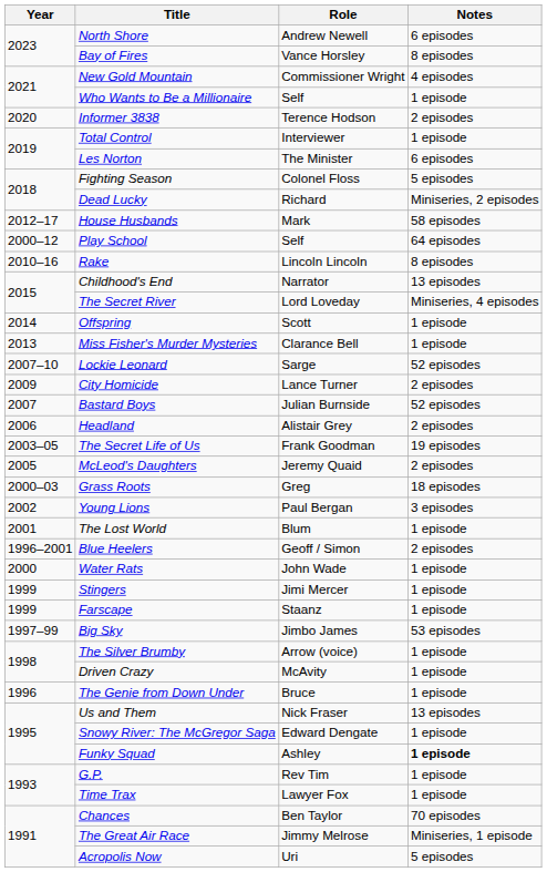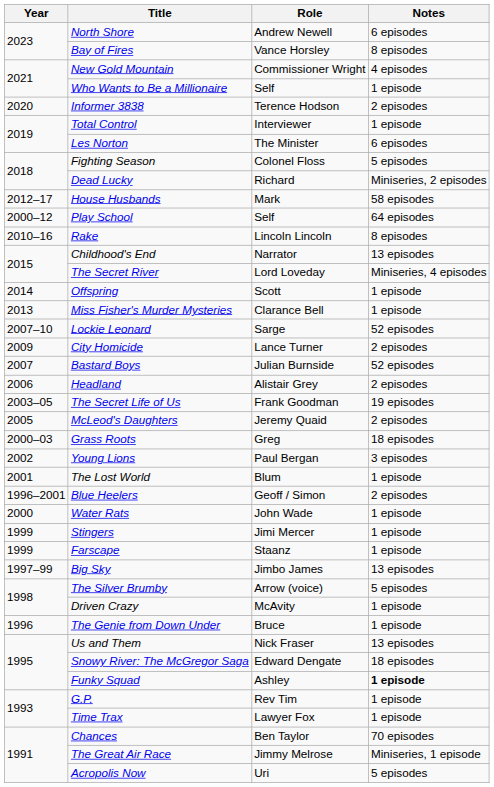Big Sky | Notes: 53 episodes -> 13 episodes
The Silver Brumby | Notes: 1 episode -> 5 episodes
Snowy River: The McGregor Saga | Notes: 1 episode -> 18 episodes
